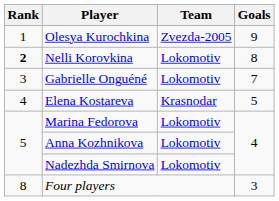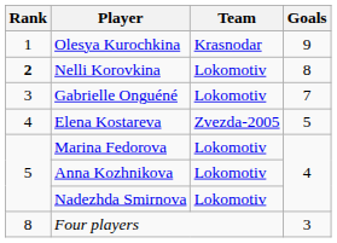Olesya Kurochkina | Team: Zvezda-2005 -> Krasnodar
Elena Kostareva | Team: Krasnodar -> Zvezda-2005
